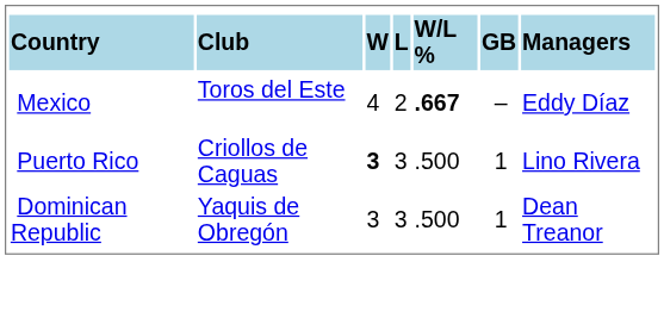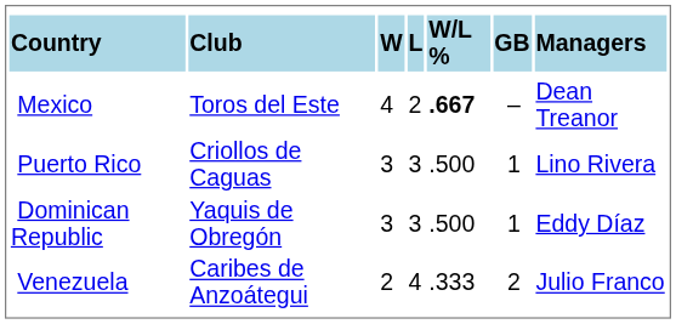Mexico | column 7: Eddy Díaz -> Dean Treanor
Puerto Rico | column 3: bold -> normal
Dominican Republic | column 7: Dean Treanor -> Eddy Díaz
+ row: Venezuela | Caribes de Anzoátegui | 2 | 4 | .333 | 2 | Julio Franco
